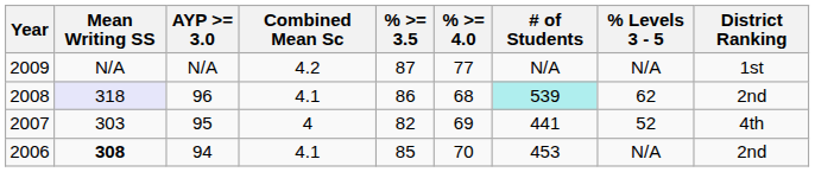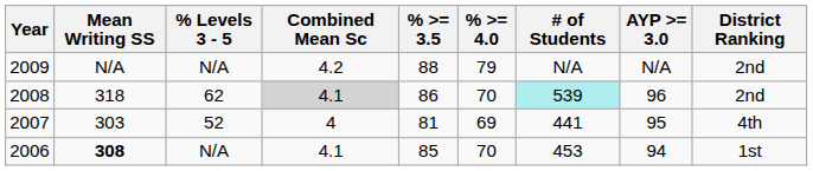columns swapped: % Levels 3 - 5 <-> AYP >= 3.0
2009 | % >= 3.5: 87 -> 88
2009 | % >= 4.0: 77 -> 79
2009 | District Ranking: 1st -> 2nd
2008 | Mean Writing SS: lavender background -> no background
2008 | Combined Mean Sc: no background -> lightgrey background
2008 | % >= 4.0: 68 -> 70
2007 | % >= 3.5: 82 -> 81
2006 | District Ranking: 2nd -> 1st
